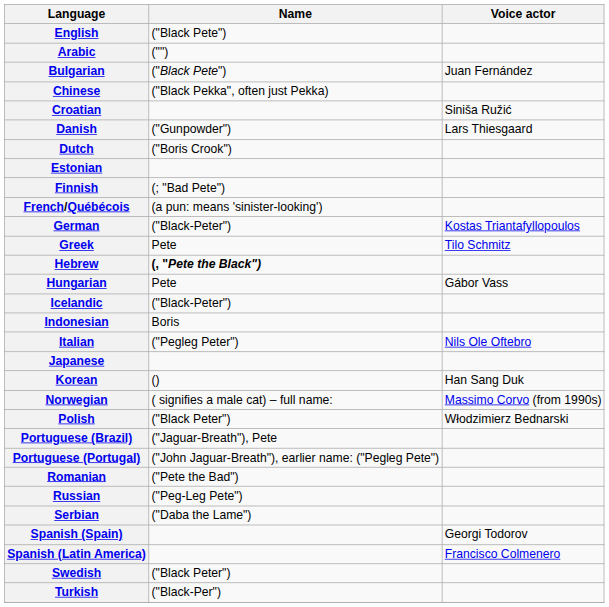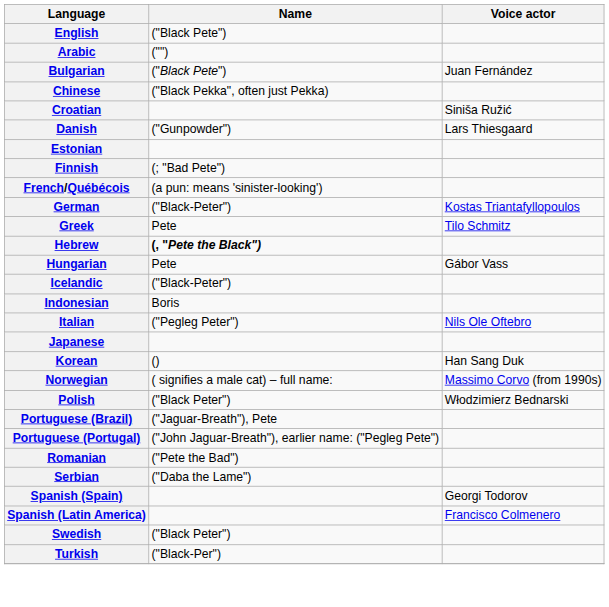- row: Dutch | ("Boris Crook")
- row: Russian | ("Peg-Leg Pete")
